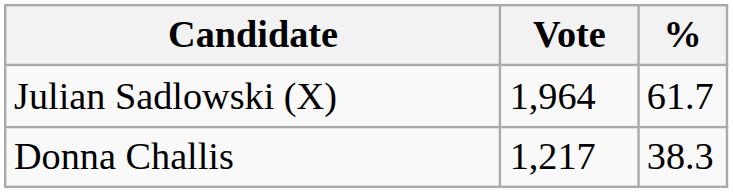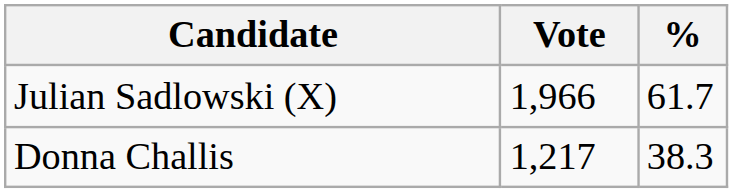Julian Sadlowski (X) | Vote: 1,964 -> 1,966
